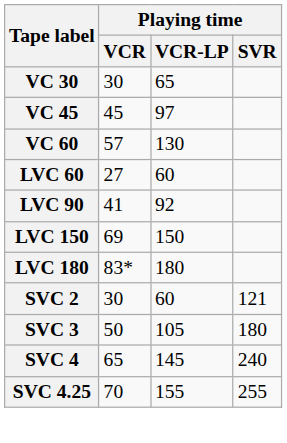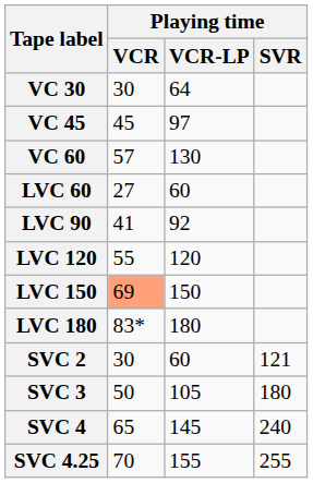VC 30 | Playing time / VCR-LP: 65 -> 64
+ row: LVC 120 | 55 | 120
LVC 150 | Playing time / VCR: no background -> lightsalmon background
